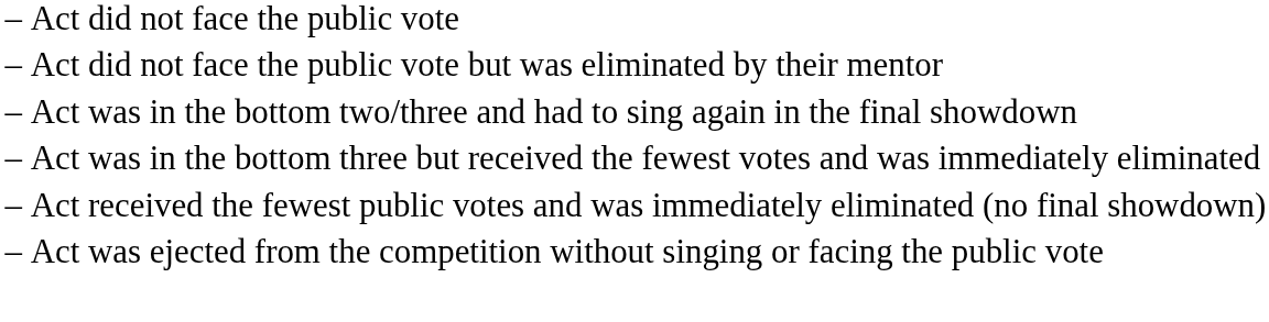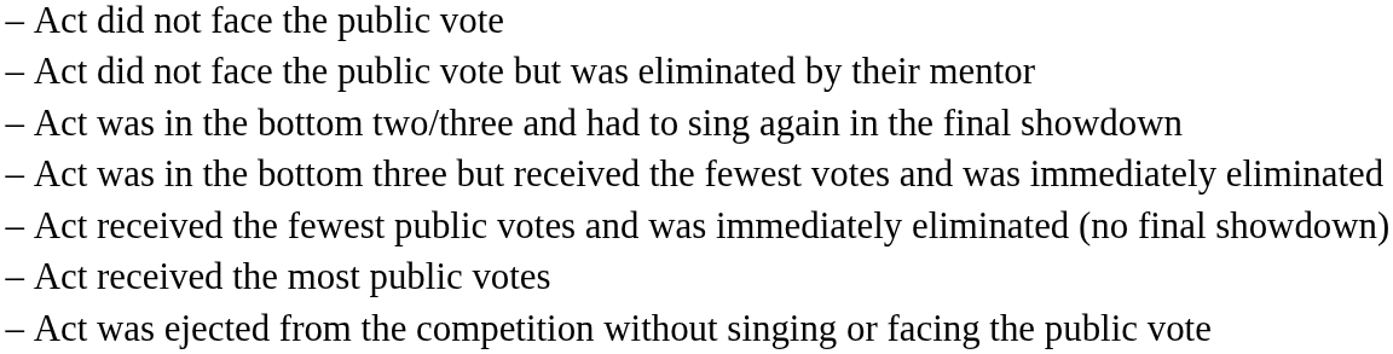+ row: – | Act received the most public votes
